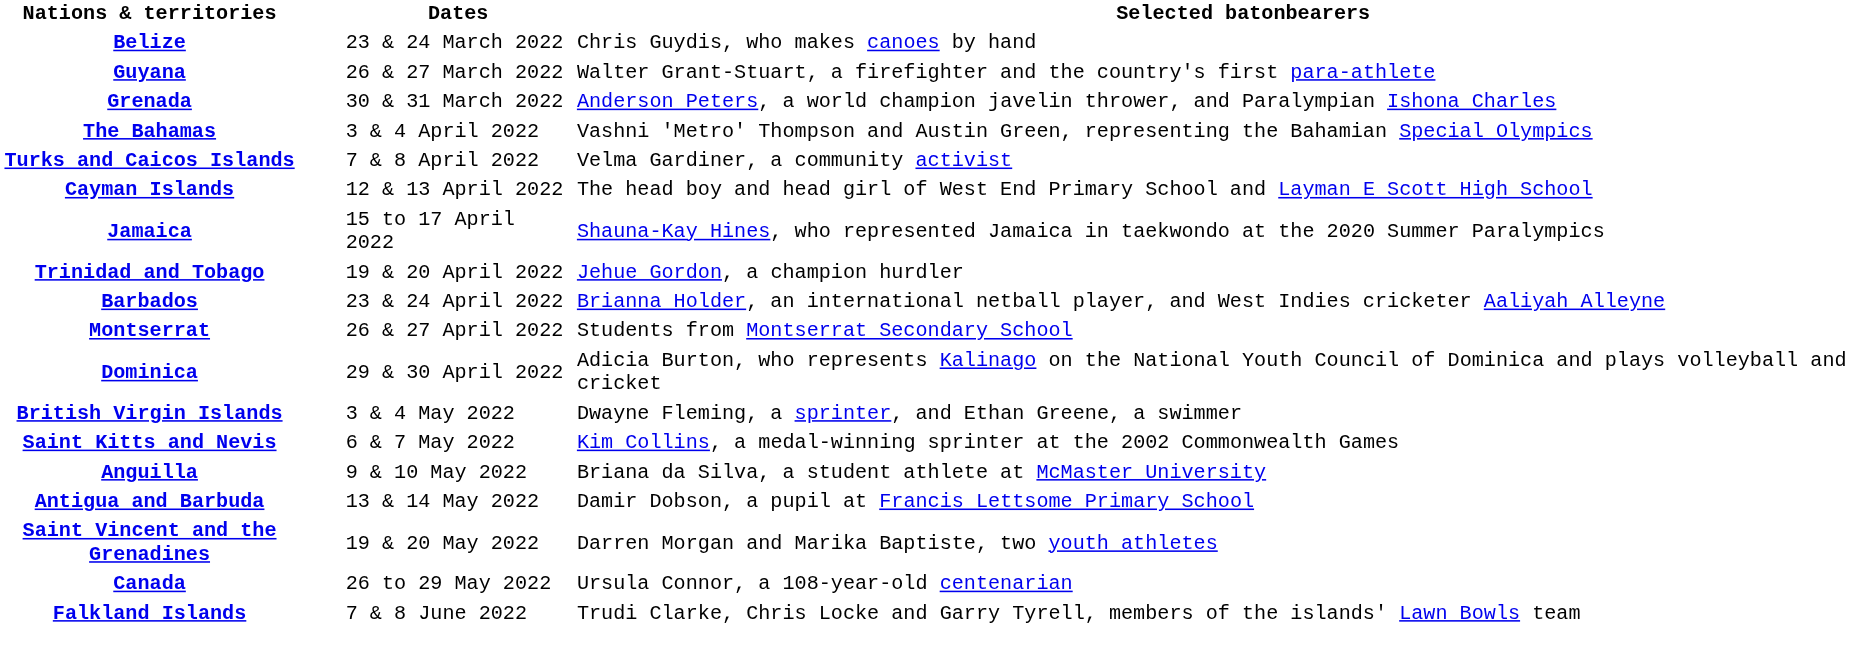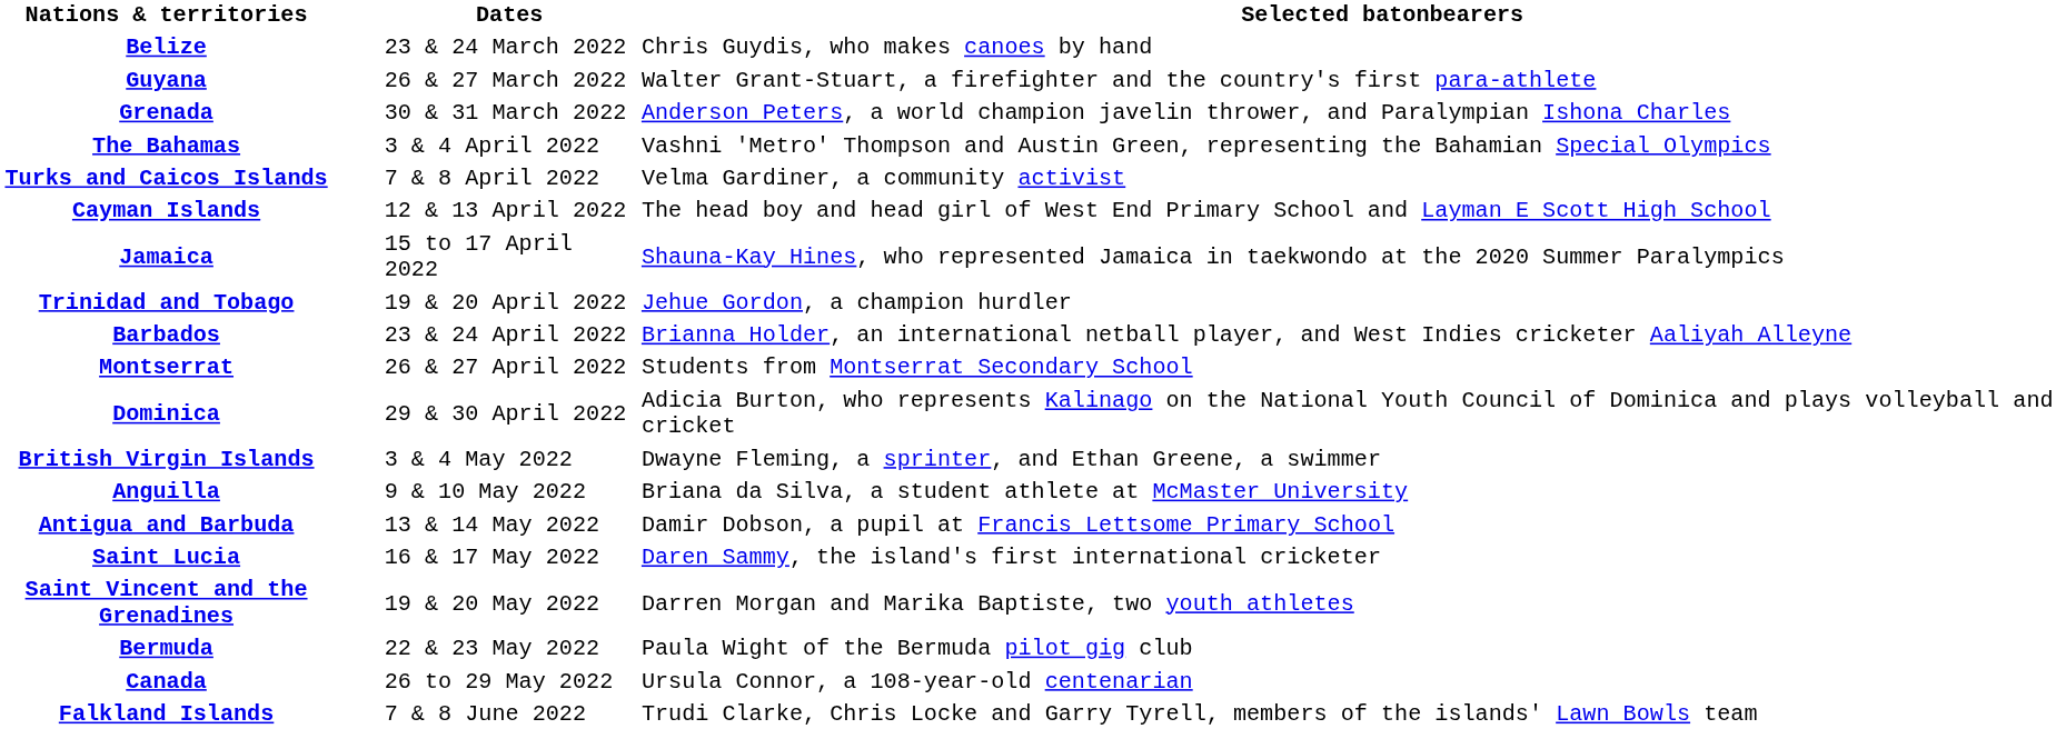- row: Saint Kitts and Nevis | 6 & 7 May 2022 | Kim Collins, a medal-winning sprinter at the 2002 Commonwealth Games
+ row: Saint Lucia | 16 & 17 May 2022 | Daren Sammy, the island's first international cricketer
+ row: Bermuda | 22 & 23 May 2022 | Paula Wight of the Bermuda pilot gig club
